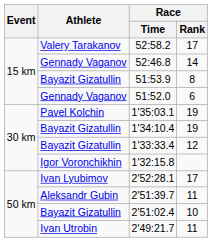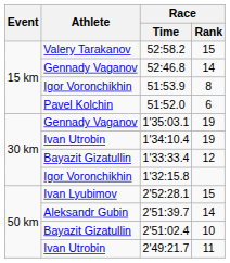52:58.2 | Race / Rank: 17 -> 15
51:53.9 | Athlete: Bayazit Gizatullin -> Igor Voronchikhin
51:52.0 | Athlete: Gennady Vaganov -> Pavel Kolchin
1'35:03.1 | Athlete: Pavel Kolchin -> Gennady Vaganov
1'34:10.4 | Athlete: Bayazit Gizatullin -> Ivan Utrobin
2'52:28.1 | Race / Rank: 17 -> 15
2'51:39.7 | Race / Rank: 11 -> 14
